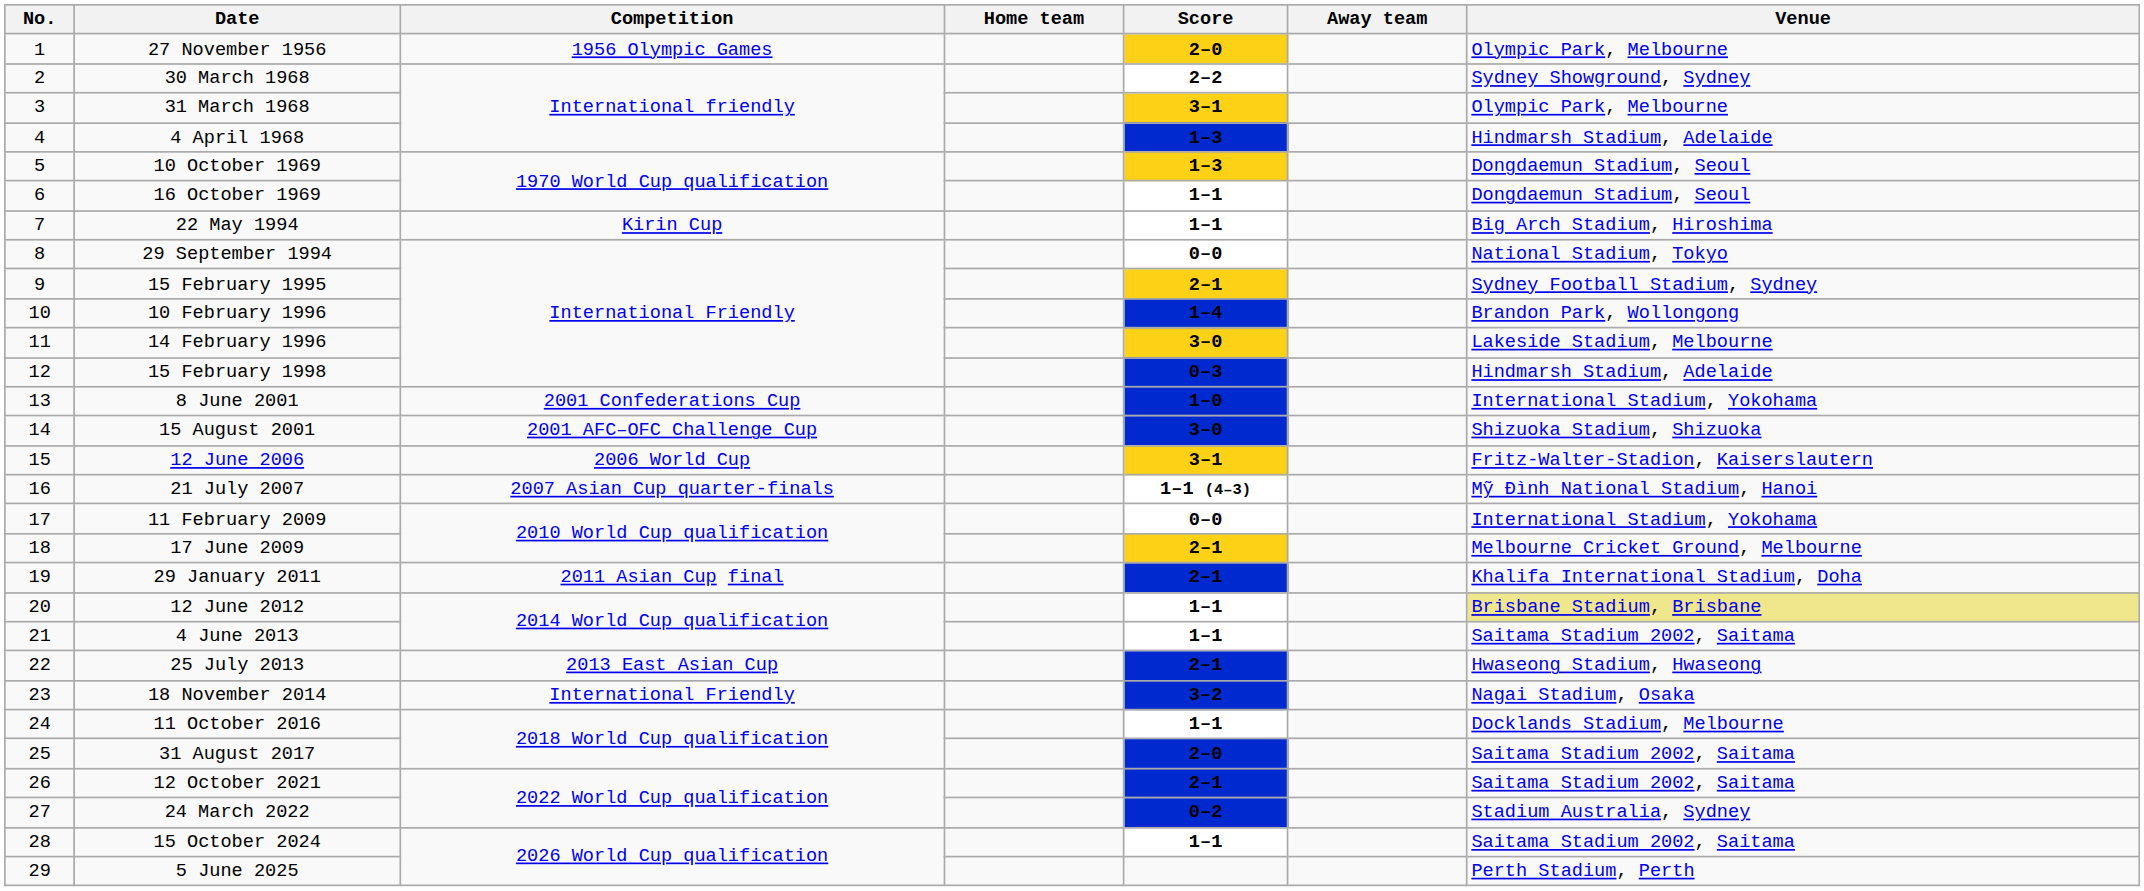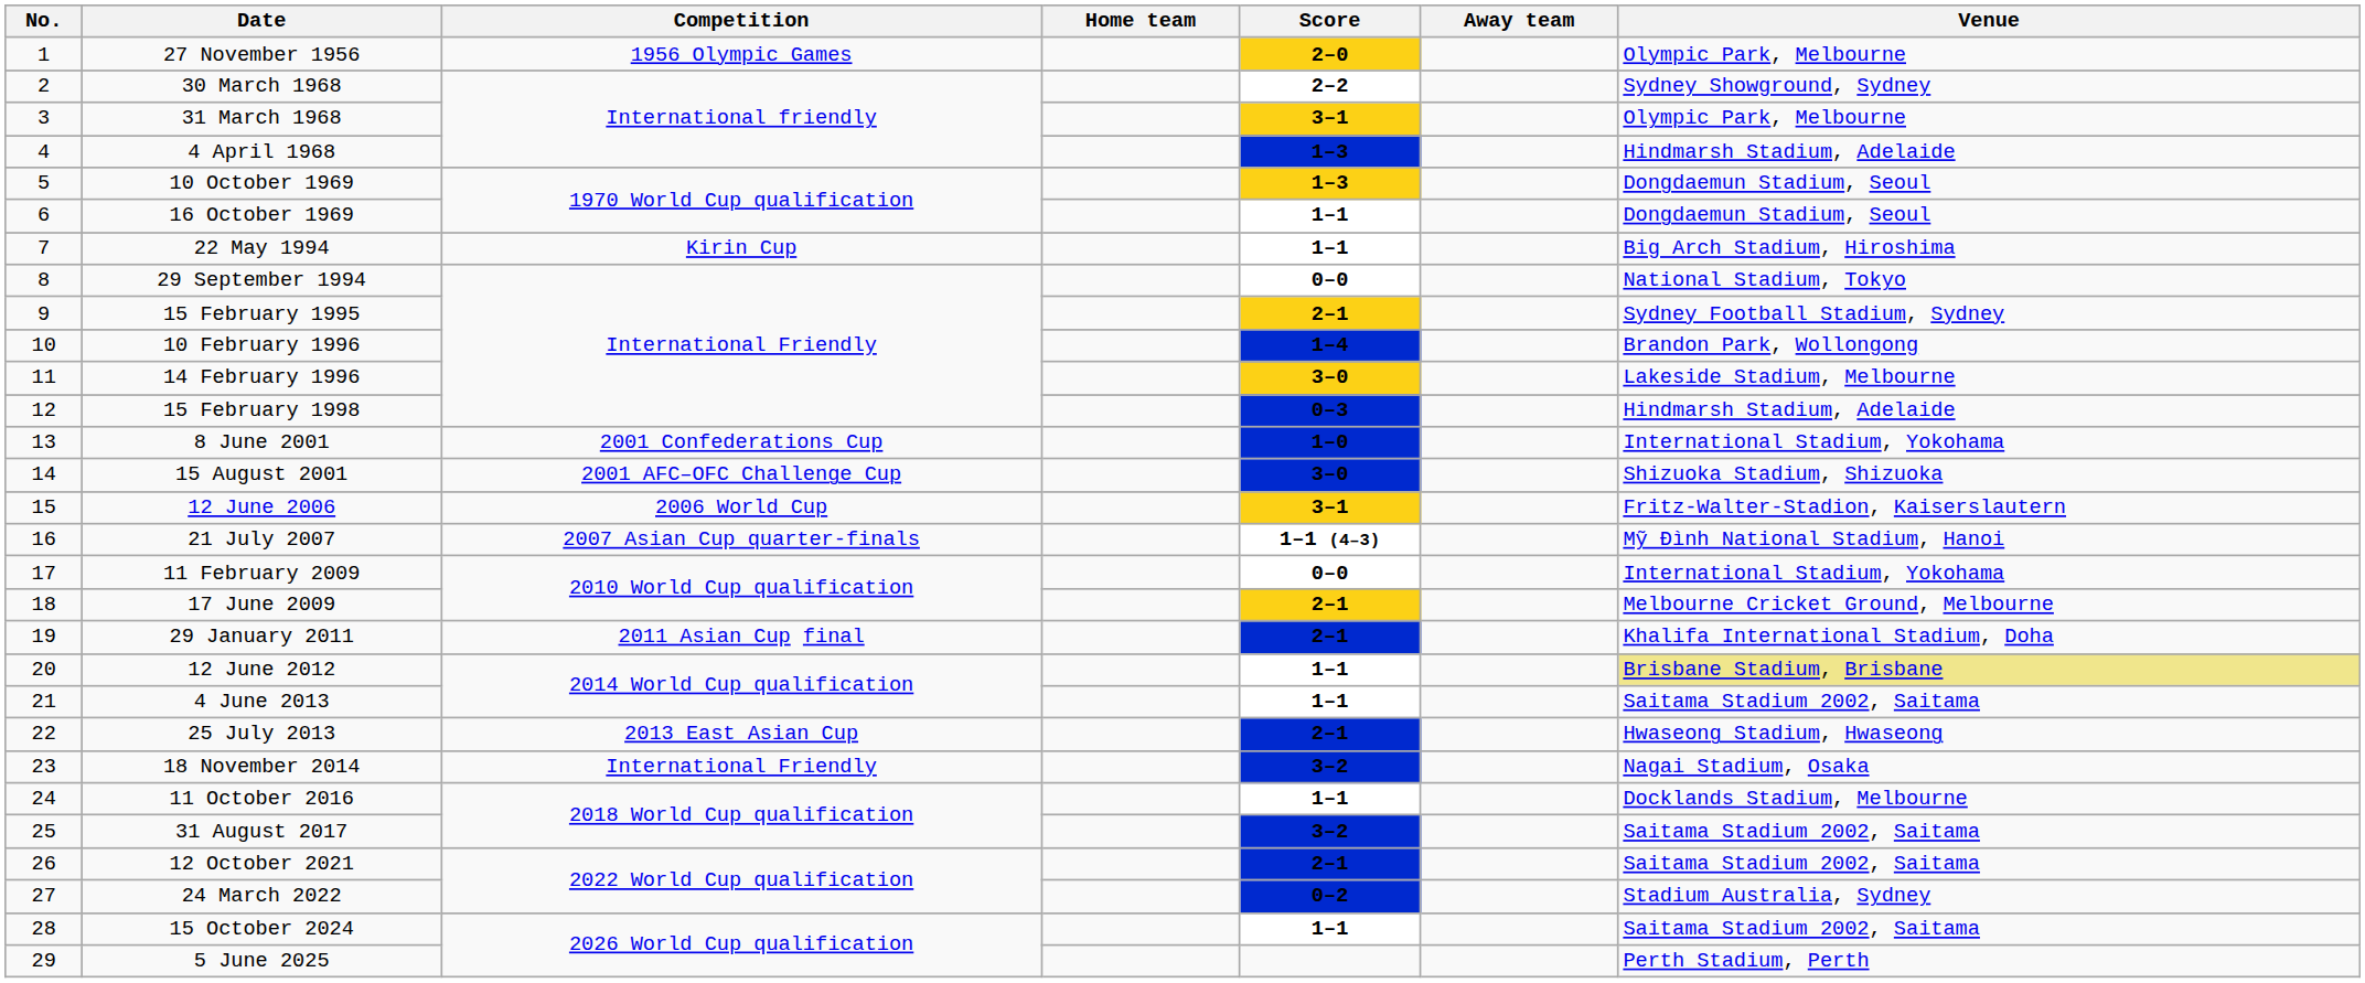31 August 2017 | Score: 2–0 -> 3–2
